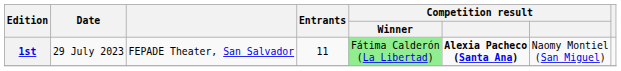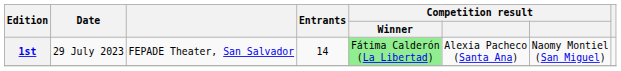1st | Entrants: 11 -> 14
1st | column 6: bold -> normal
